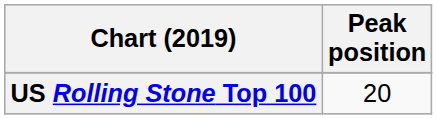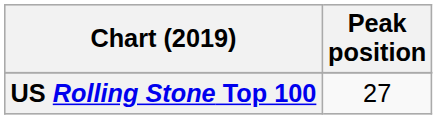US Rolling Stone Top 100 | Peak position: 20 -> 27
